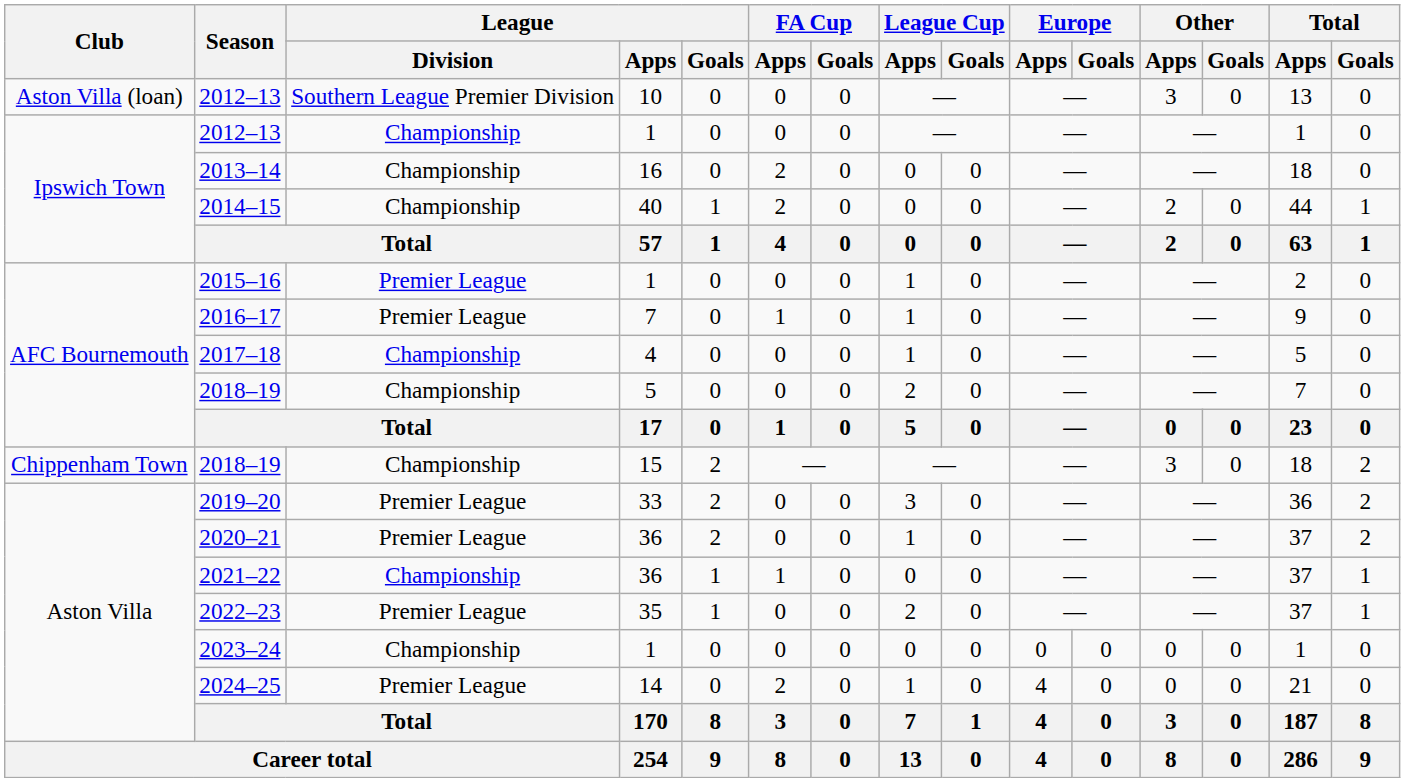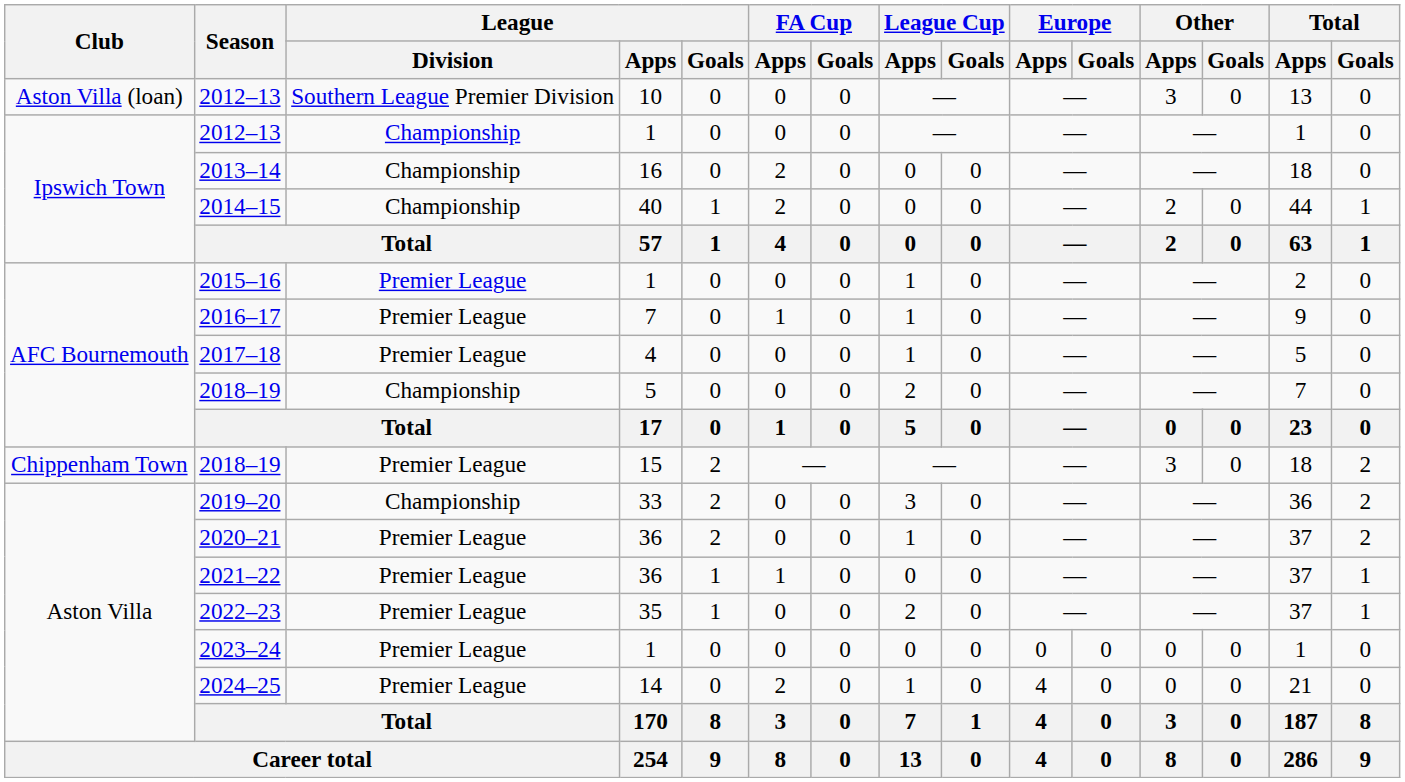2017–18 | League / Division: Championship -> Premier League
2018–19 / 15 | League / Division: Championship -> Premier League
2019–20 | League / Division: Premier League -> Championship
2021–22 | League / Division: Championship -> Premier League
2023–24 | League / Division: Championship -> Premier League
